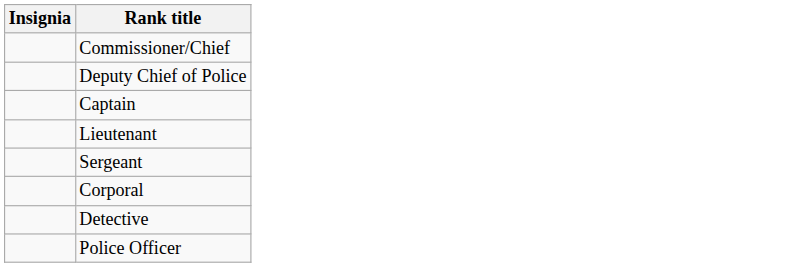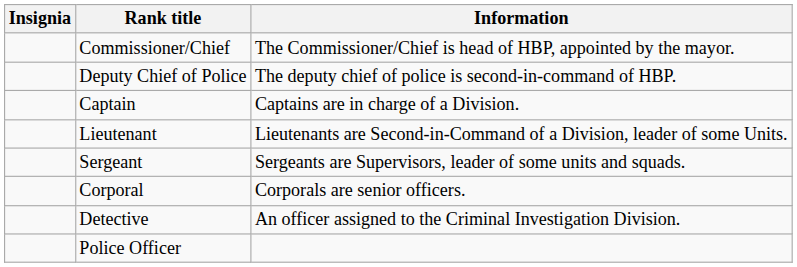+ column: Information | The Commissioner/Chief is head of HBP, appointed by the mayor. | The deputy chief of police is second-in-command of HBP. | Captains are in charge of a Division. | Lieutenants are Second-in-Command of a Division, leader of some Units. | Sergeants are Supervisors, leader of some units and squads. | Corporals are senior officers. | An officer assigned to the Criminal Investigation Division.
